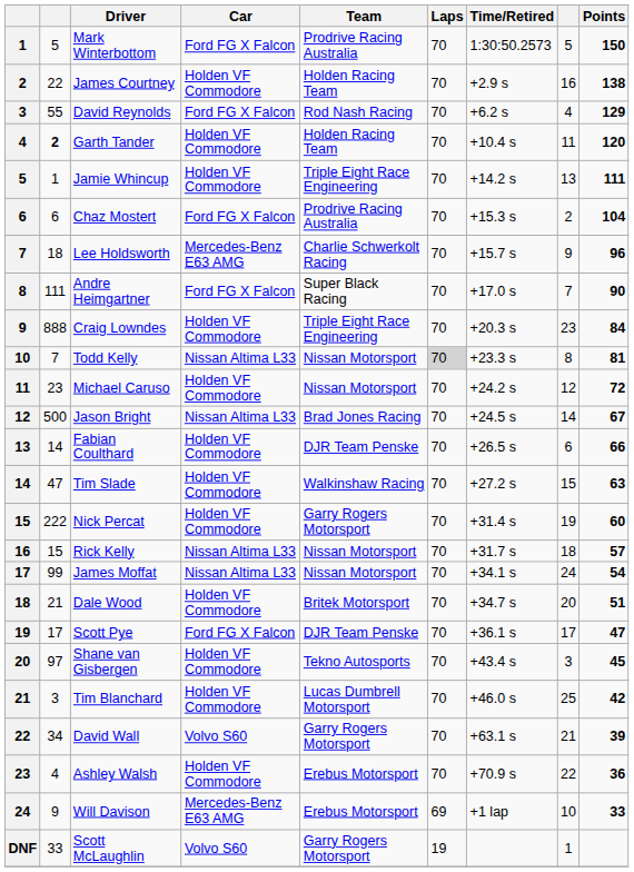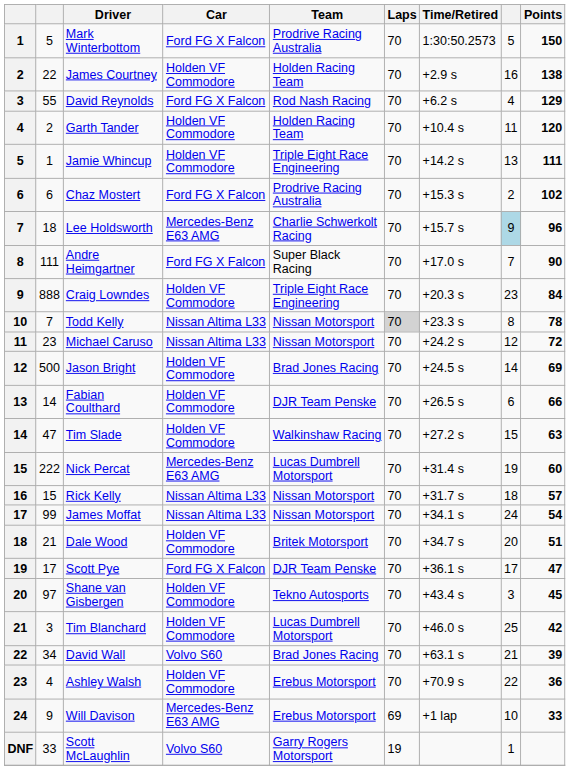Garth Tander | column 2: bold -> normal
Chaz Mostert | Points: 104 -> 102
Lee Holdsworth | column 8: no background -> lightblue background
Todd Kelly | Points: 81 -> 78
Michael Caruso | Car: Holden VF Commodore -> Nissan Altima L33
Jason Bright | Car: Nissan Altima L33 -> Holden VF Commodore
Jason Bright | Points: 67 -> 69
Nick Percat | Car: Holden VF Commodore -> Mercedes-Benz E63 AMG
Nick Percat | Team: Garry Rogers Motorsport -> Lucas Dumbrell Motorsport
David Wall | Team: Garry Rogers Motorsport -> Brad Jones Racing
